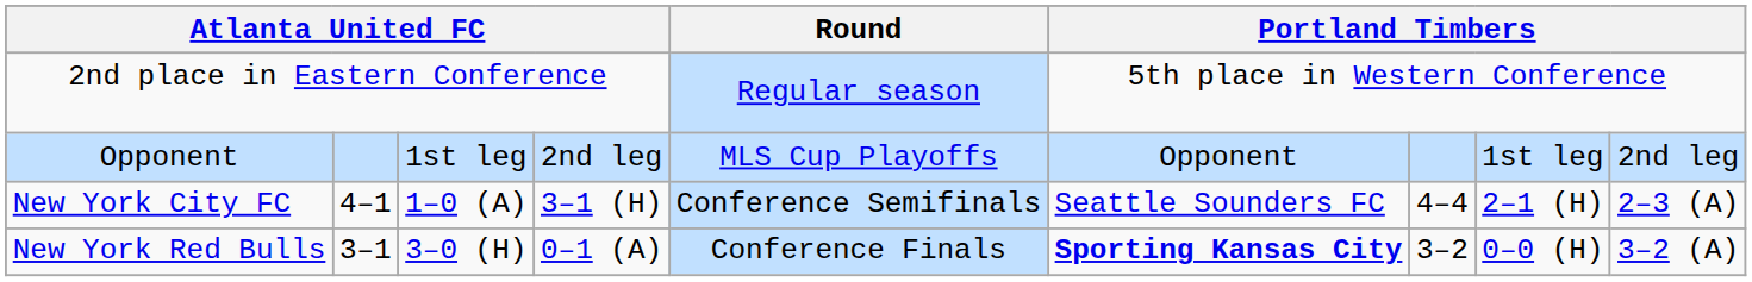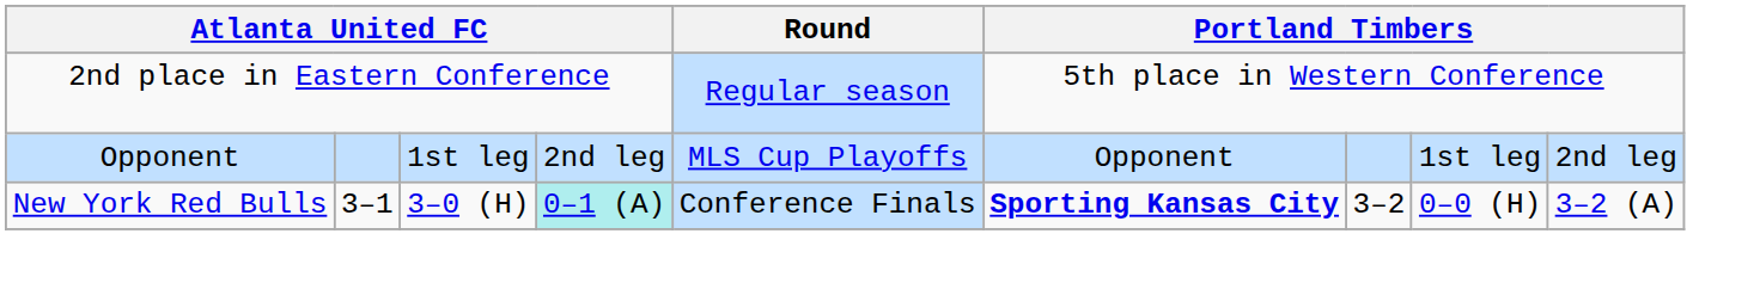- row: New York City FC | 4–1 | 1–0 (A) | 3–1 (H) | Conference Semifinals | Seattle Sounders FC | 4–4 | 2–1 (H) | 2–3 (A)
New York Red Bulls | column 4: no background -> paleturquoise background
